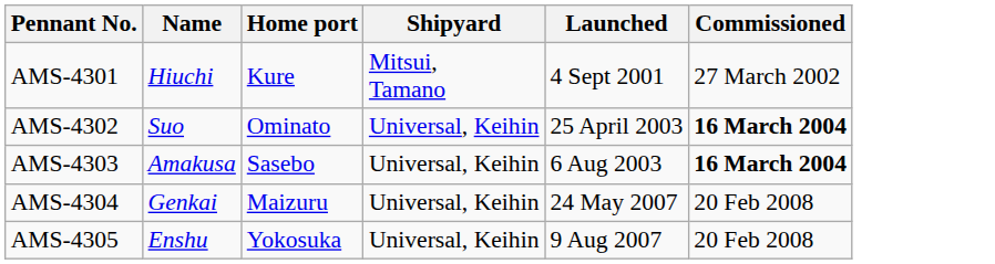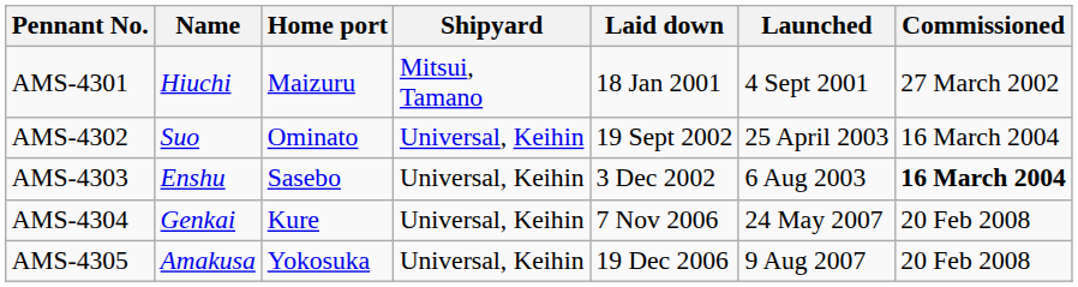+ column: Laid down | 18 Jan 2001 | 19 Sept 2002 | 3 Dec 2002 | 7 Nov 2006 | 19 Dec 2006
AMS-4301 | Home port: Kure -> Maizuru
AMS-4302 | Commissioned: bold -> normal
AMS-4303 | Name: Amakusa -> Enshu
AMS-4304 | Home port: Maizuru -> Kure
AMS-4305 | Name: Enshu -> Amakusa
